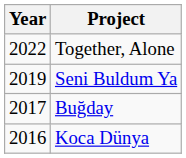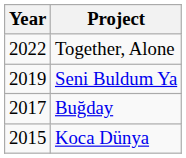Koca Dünya | Year: 2016 -> 2015
